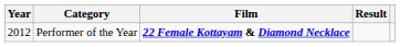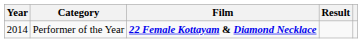Performer of the Year | Year: 2012 -> 2014
